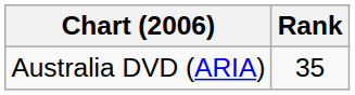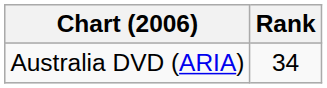Australia DVD (ARIA) | Rank: 35 -> 34
